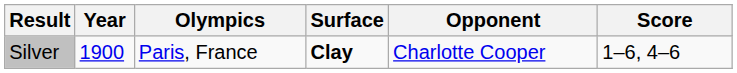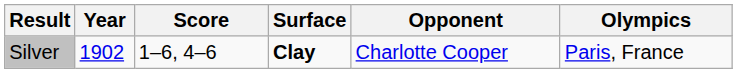columns swapped: Olympics <-> Score
Silver | Year: 1900 -> 1902
